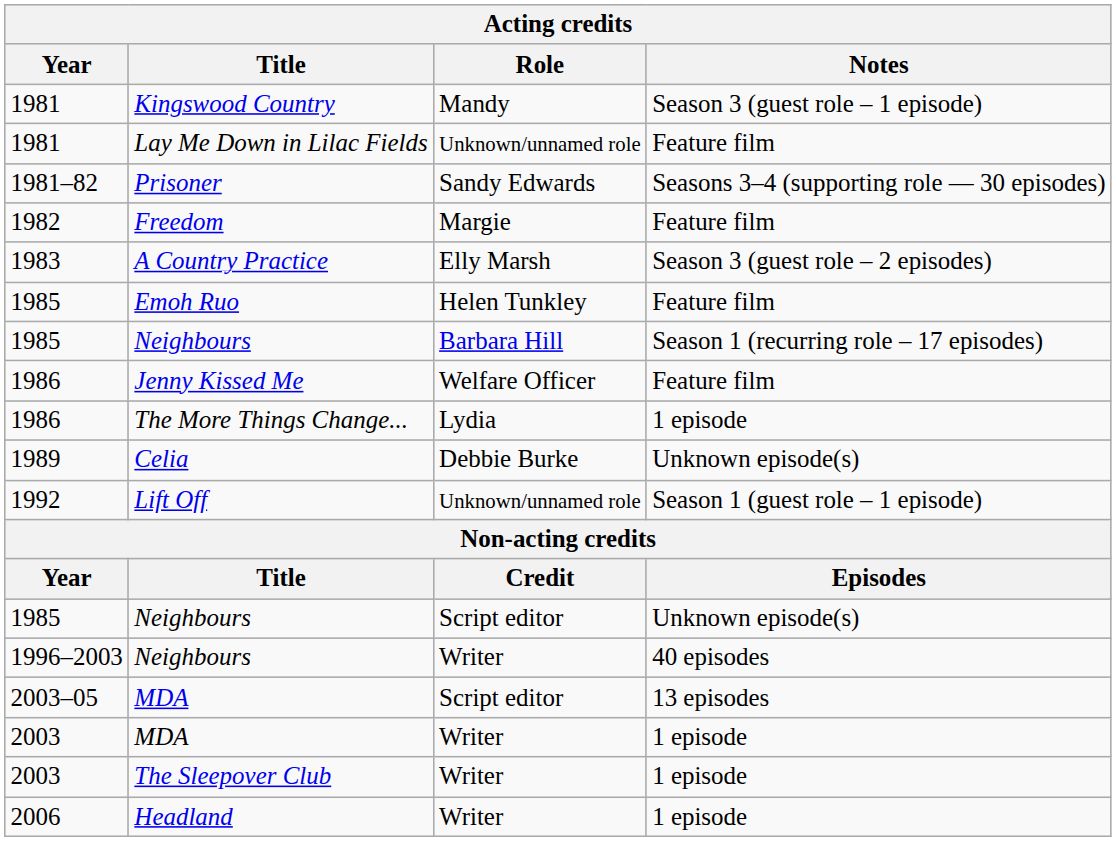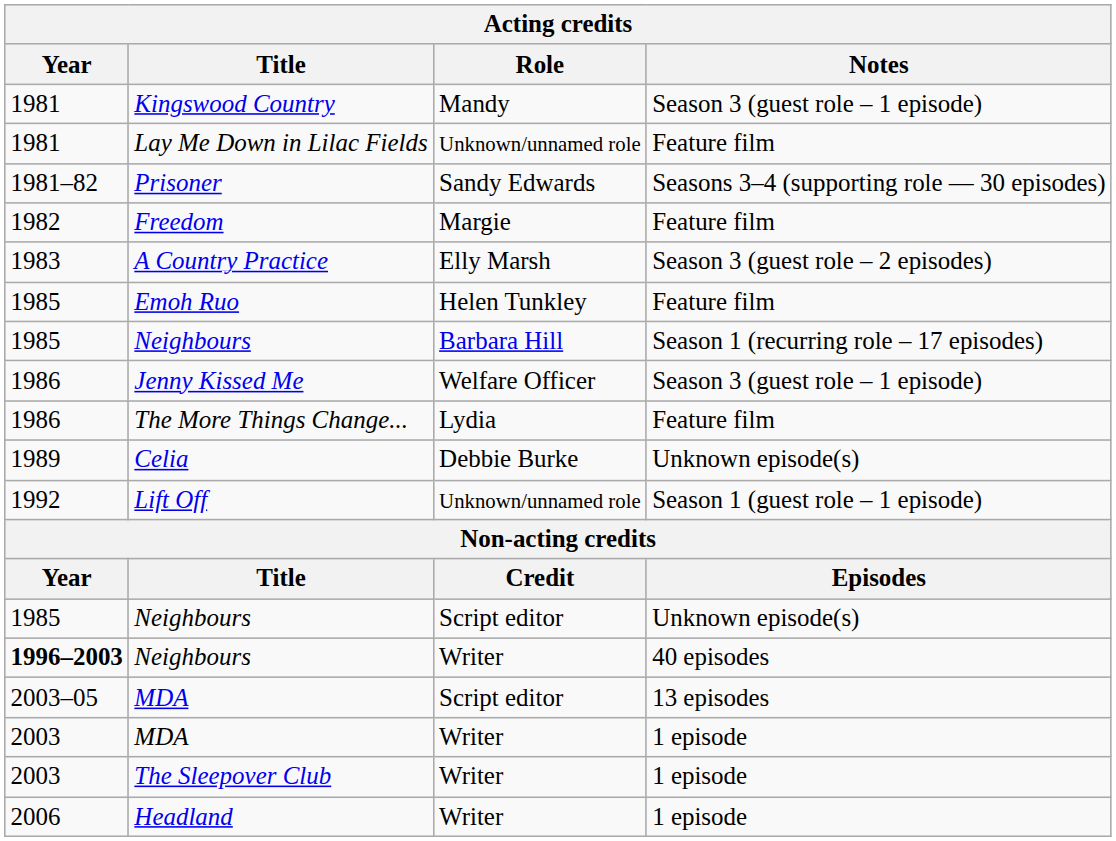Jenny Kissed Me | Notes: Feature film -> Season 3 (guest role – 1 episode)
The More Things Change... | Notes: 1 episode -> Feature film
Neighbours / Writer | Year: normal -> bold
